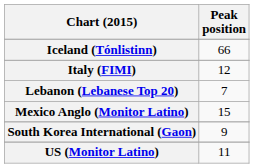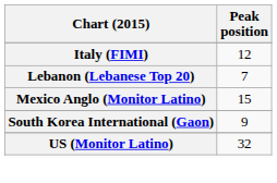- row: Iceland (Tónlistinn) | 66
US (Monitor Latino) | Peak position: 11 -> 32
